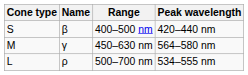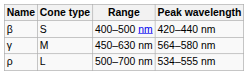columns swapped: Cone type <-> Name
